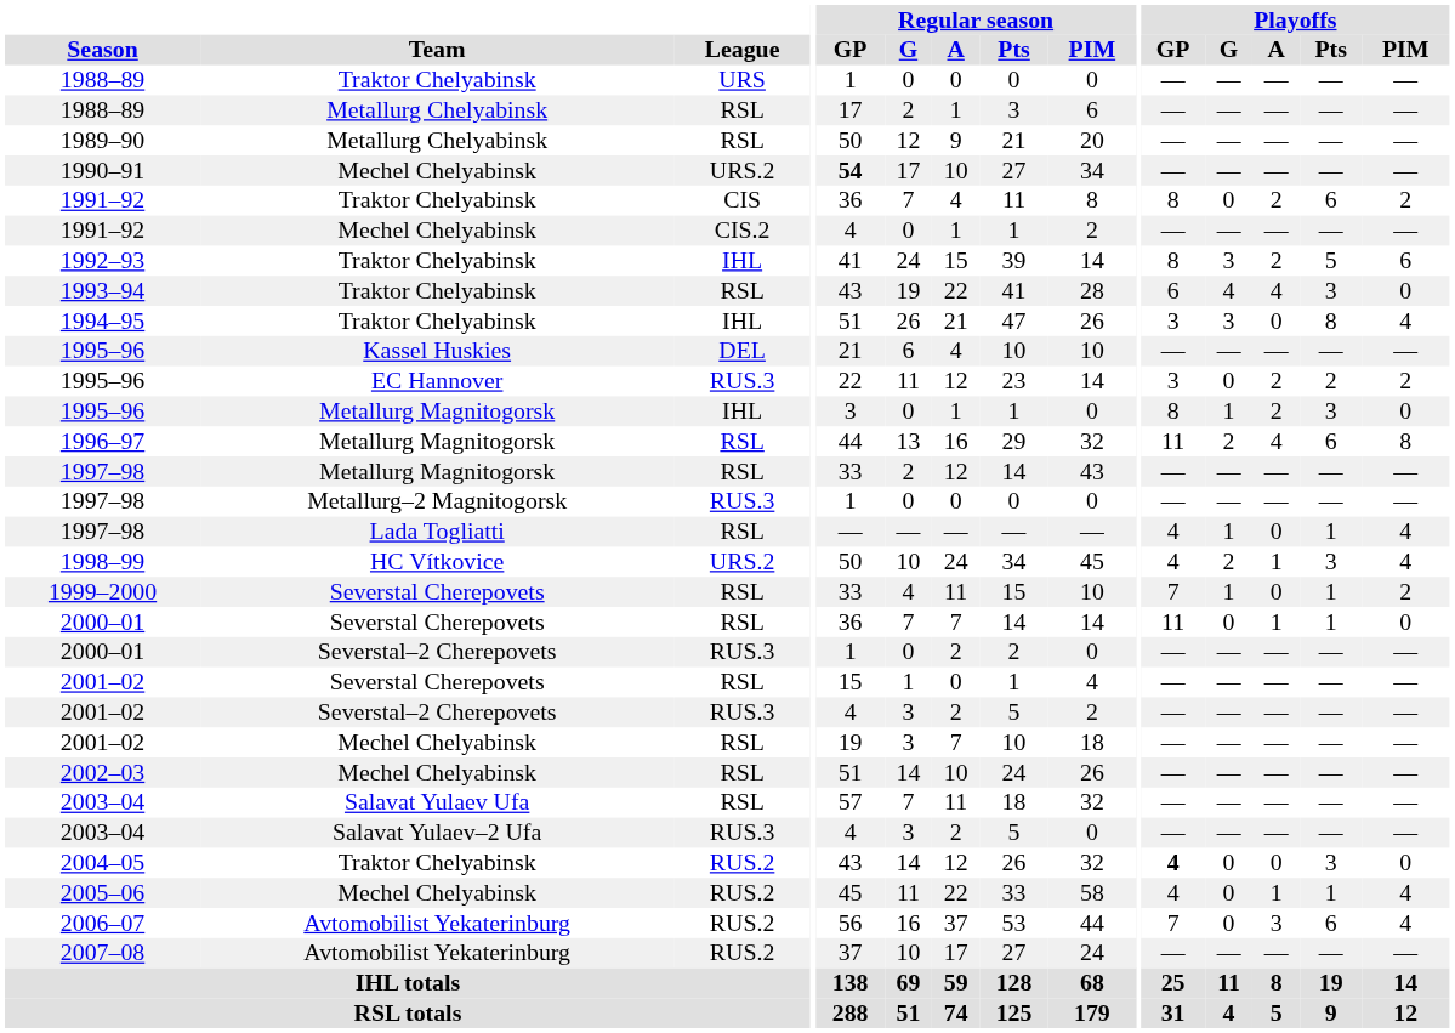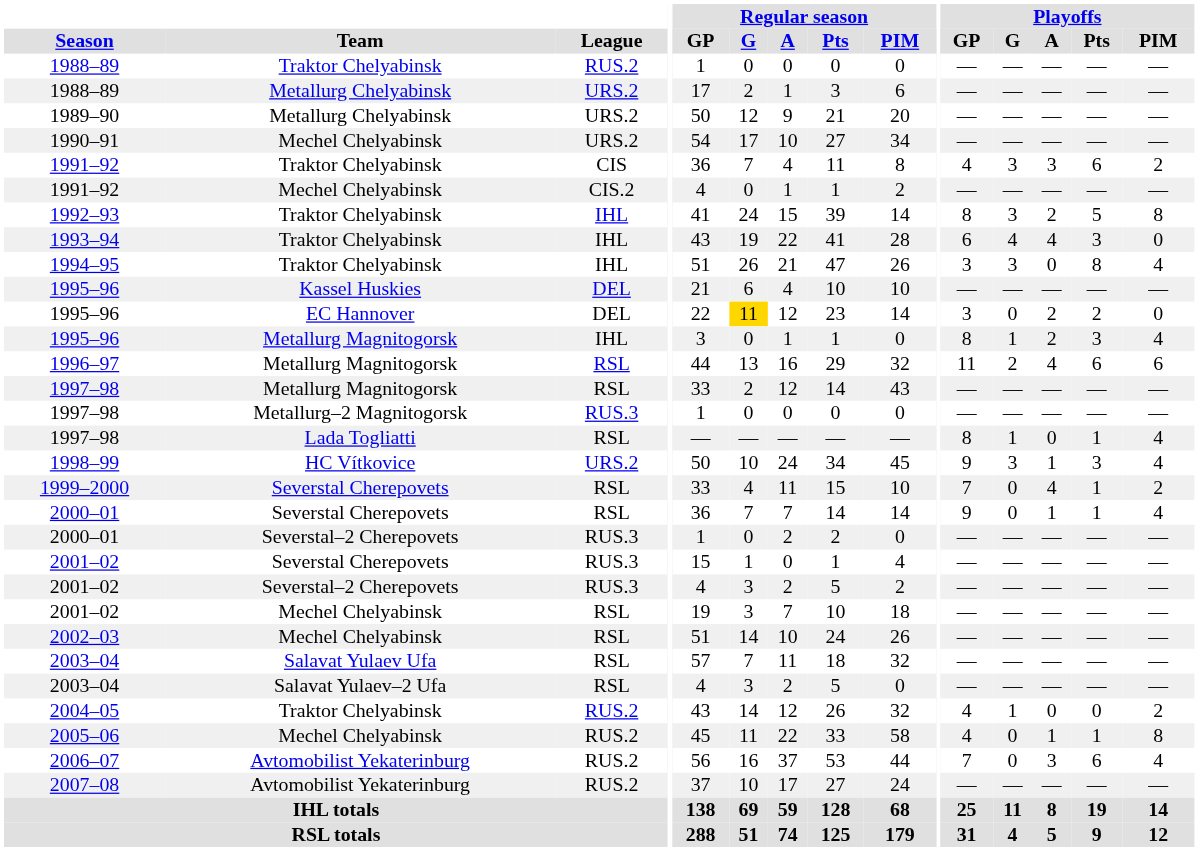1988–89 / Traktor Chelyabinsk | League: URS -> RUS.2
1988–89 / Metallurg Chelyabinsk | League: RSL -> URS.2
1989–90 | League: RSL -> URS.2
1990–91 | Regular season / GP: bold -> normal
1991–92 / Traktor Chelyabinsk | Playoffs / GP: 8 -> 4
1991–92 / Traktor Chelyabinsk | Playoffs / G: 0 -> 3
1991–92 / Traktor Chelyabinsk | Playoffs / A: 2 -> 3
1992–93 | Playoffs / PIM: 6 -> 8
1993–94 | League: RSL -> IHL
1995–96 / EC Hannover | League: RUS.3 -> DEL
1995–96 / EC Hannover | Regular season / G: no background -> gold background
1995–96 / EC Hannover | Playoffs / PIM: 2 -> 0
1995–96 / Metallurg Magnitogorsk | Playoffs / PIM: 0 -> 4
1996–97 | Playoffs / PIM: 8 -> 6
1997–98 / Lada Togliatti | Playoffs / GP: 4 -> 8
1998–99 | Playoffs / GP: 4 -> 9
1998–99 | Playoffs / G: 2 -> 3
1999–2000 | Playoffs / G: 1 -> 0
1999–2000 | Playoffs / A: 0 -> 4
2000–01 / Severstal Cherepovets | Playoffs / GP: 11 -> 9
2000–01 / Severstal Cherepovets | Playoffs / PIM: 0 -> 4
2001–02 / Severstal Cherepovets | League: RSL -> RUS.3
2003–04 / Salavat Yulaev–2 Ufa | League: RUS.3 -> RSL
2004–05 | Playoffs / GP: bold -> normal
2004–05 | Playoffs / G: 0 -> 1
2004–05 | Playoffs / Pts: 3 -> 0
2004–05 | Playoffs / PIM: 0 -> 2
2005–06 | Playoffs / PIM: 4 -> 8
